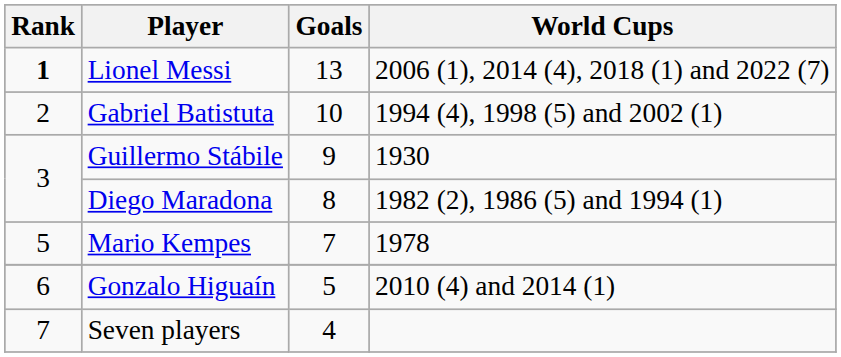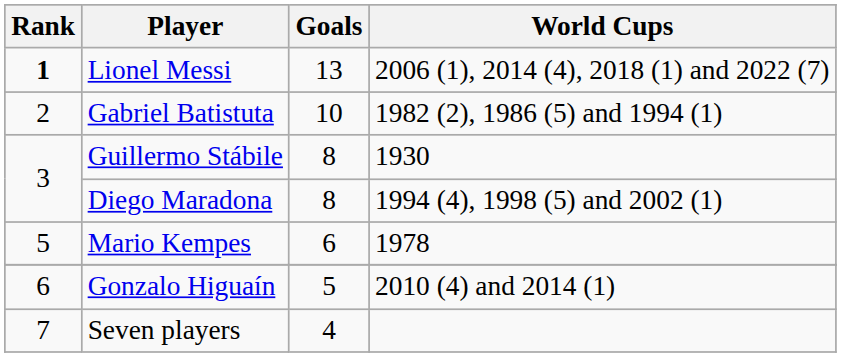Gabriel Batistuta | World Cups: 1994 (4), 1998 (5) and 2002 (1) -> 1982 (2), 1986 (5) and 1994 (1)
Guillermo Stábile | Goals: 9 -> 8
Diego Maradona | World Cups: 1982 (2), 1986 (5) and 1994 (1) -> 1994 (4), 1998 (5) and 2002 (1)
Mario Kempes | Goals: 7 -> 6
